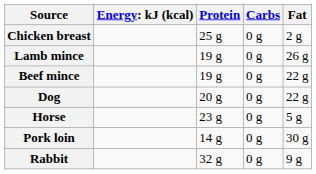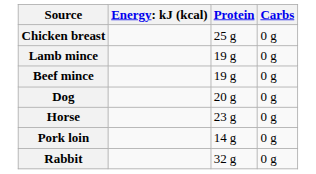- column: Fat | 2 g | 26 g | 22 g | 22 g | 5 g | 30 g | 9 g
